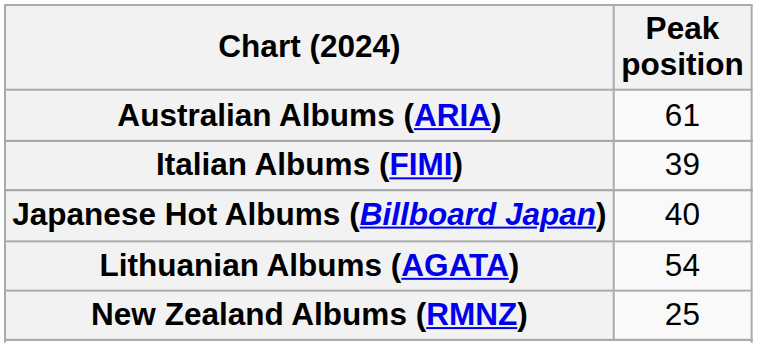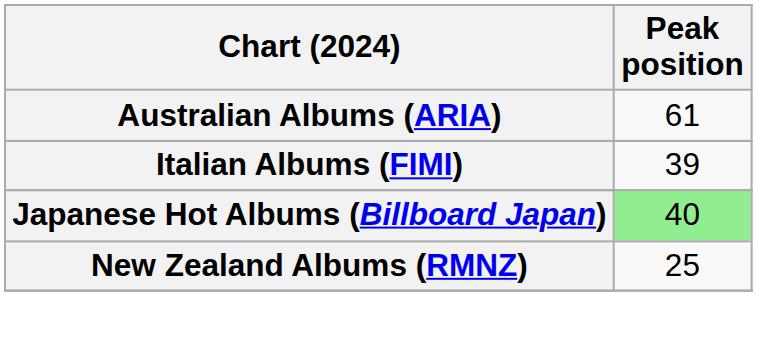Japanese Hot Albums (Billboard Japan) | Peak position: no background -> lightgreen background
- row: Lithuanian Albums (AGATA) | 54
